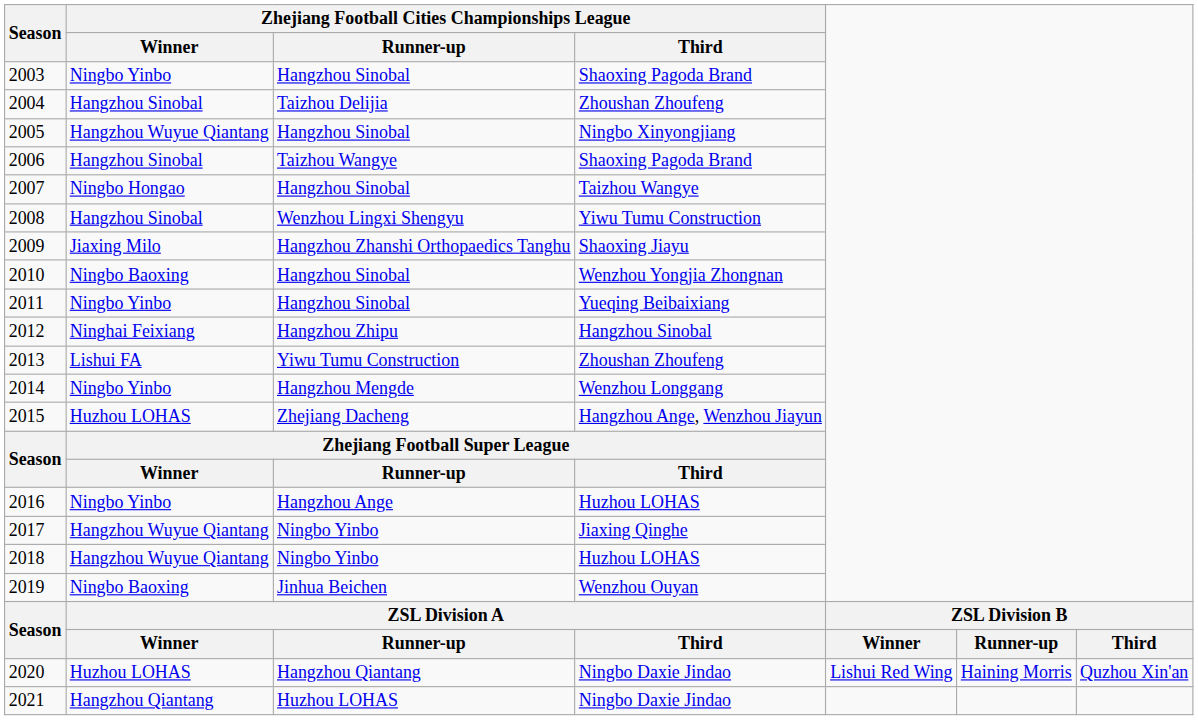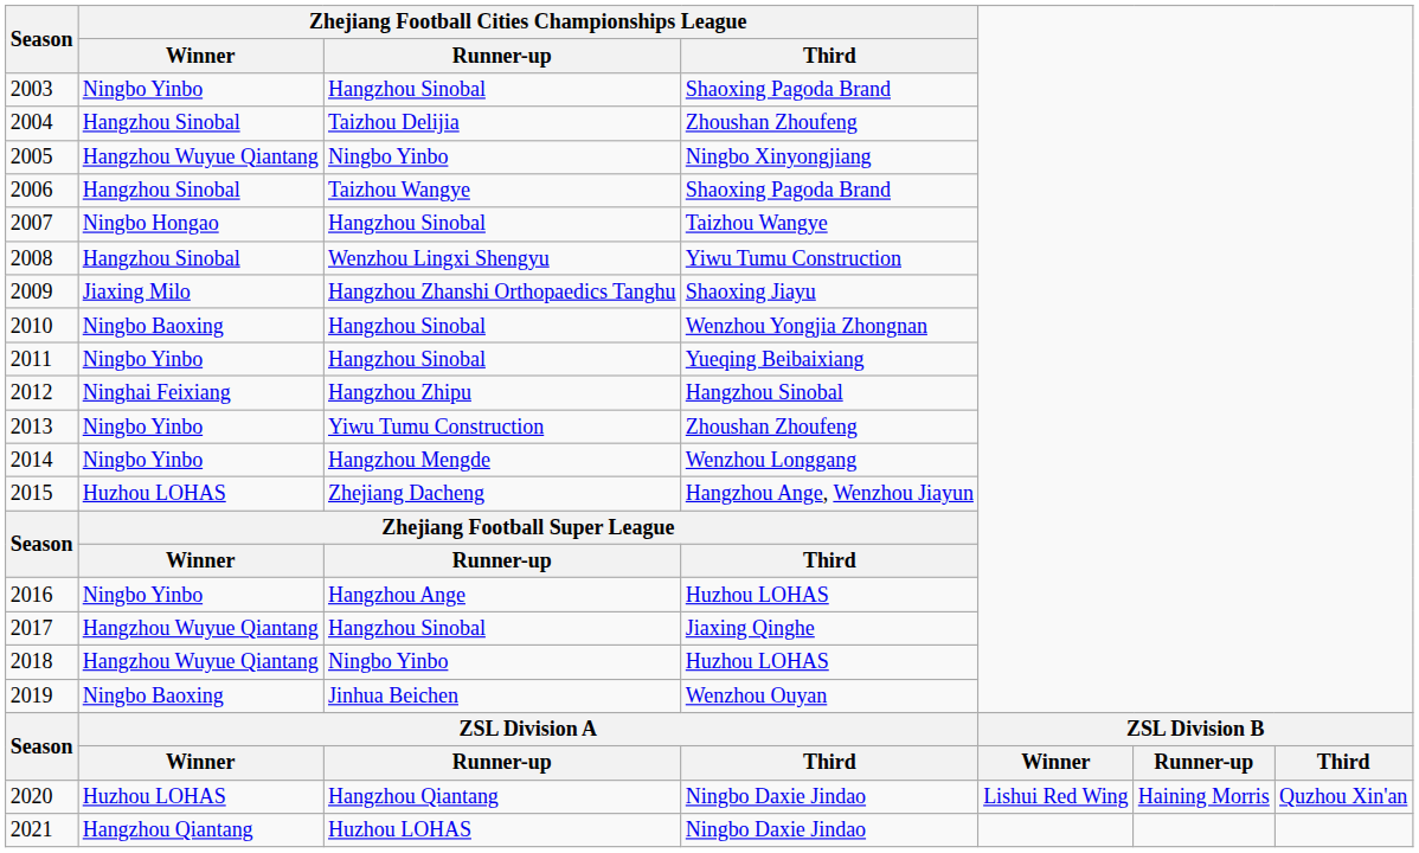2005 | Zhejiang Football Cities Championships League / Runner-up: Hangzhou Sinobal -> Ningbo Yinbo
2013 | Zhejiang Football Cities Championships League / Winner: Lishui FA -> Ningbo Yinbo
2017 | Zhejiang Football Cities Championships League / Runner-up: Ningbo Yinbo -> Hangzhou Sinobal
